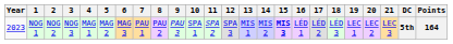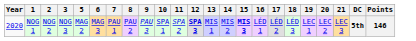- column: 4 | MAG 1
NOG 1 | Year: 2023 -> 2020
NOG 1 | 12: normal -> bold
NOG 1 | Points: 164 -> 146
